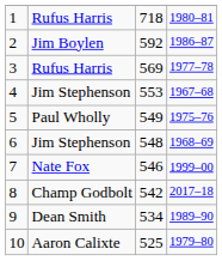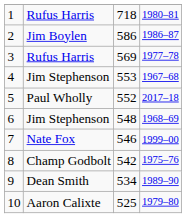2 | column 3: 592 -> 586
5 | column 3: 549 -> 552
5 | column 4: 1975–76 -> 2017–18
8 | column 4: 2017–18 -> 1975–76
